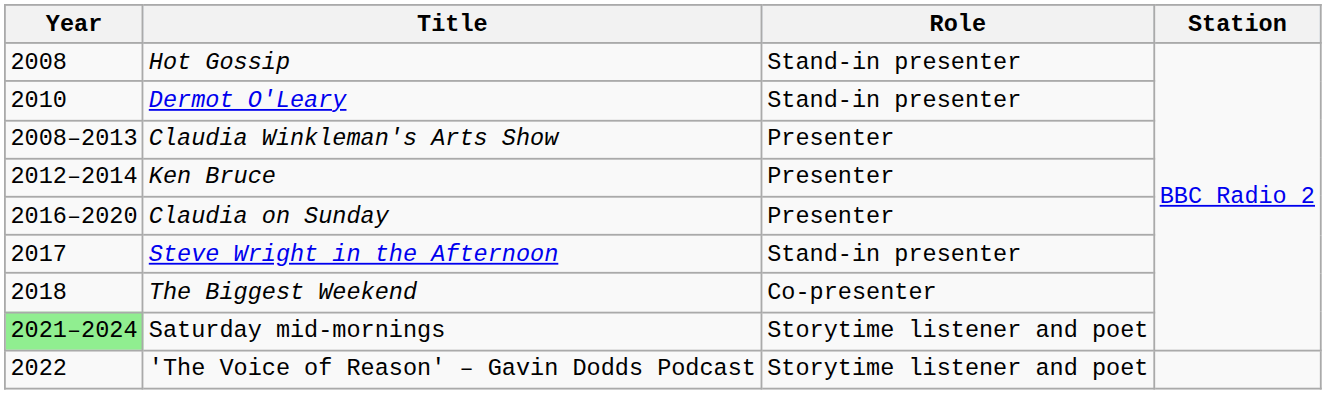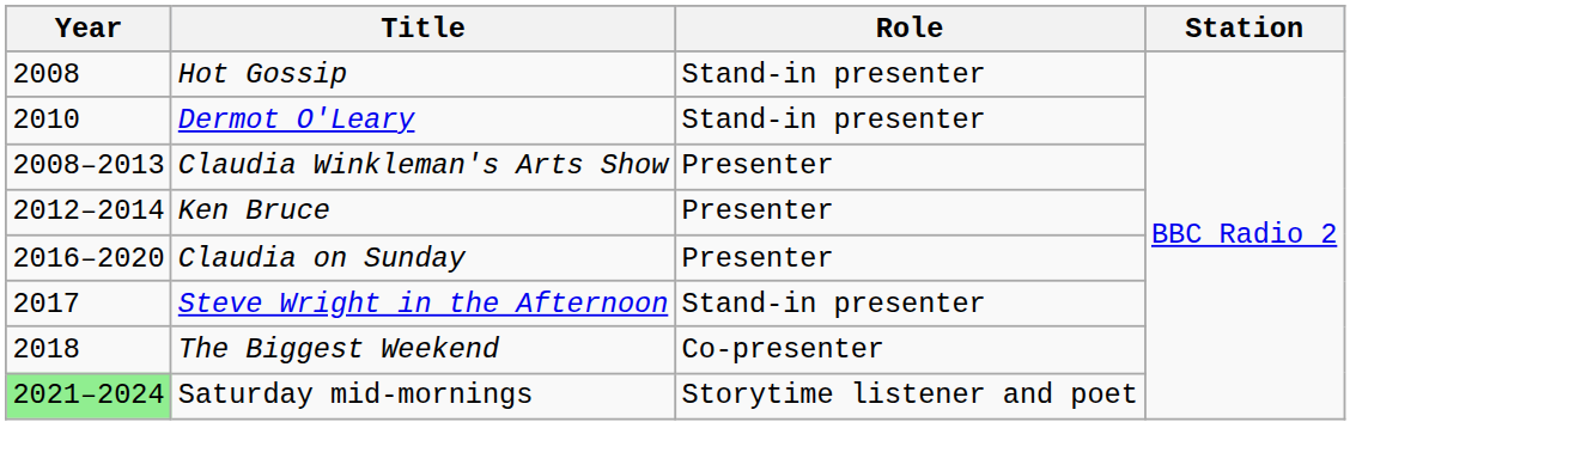- row: 2022 | 'The Voice of Reason' – Gavin Dodds Podcast | Storytime listener and poet
